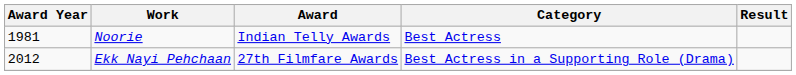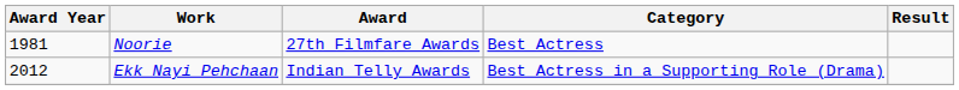Noorie | Award: Indian Telly Awards -> 27th Filmfare Awards
Ekk Nayi Pehchaan | Award: 27th Filmfare Awards -> Indian Telly Awards
